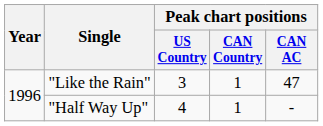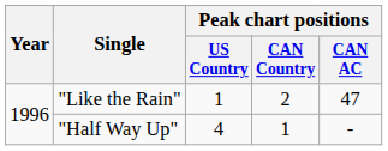"Like the Rain" | Peak chart positions / US Country: 3 -> 1
"Like the Rain" | Peak chart positions / CAN Country: 1 -> 2
